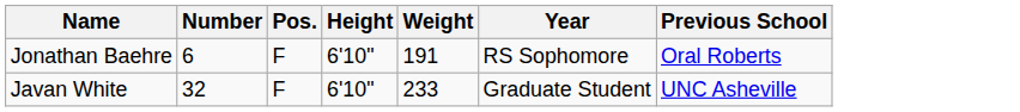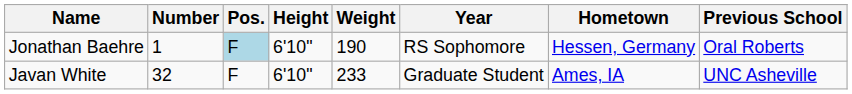+ column: Hometown | Hessen, Germany | Ames, IA
Jonathan Baehre | Number: 6 -> 1
Jonathan Baehre | Pos.: no background -> lightblue background
Jonathan Baehre | Weight: 191 -> 190
